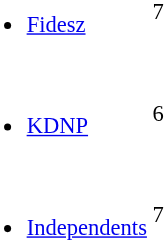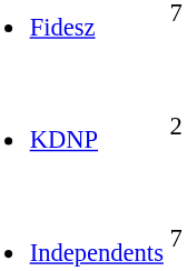KDNP | column 2: 6 -> 2
